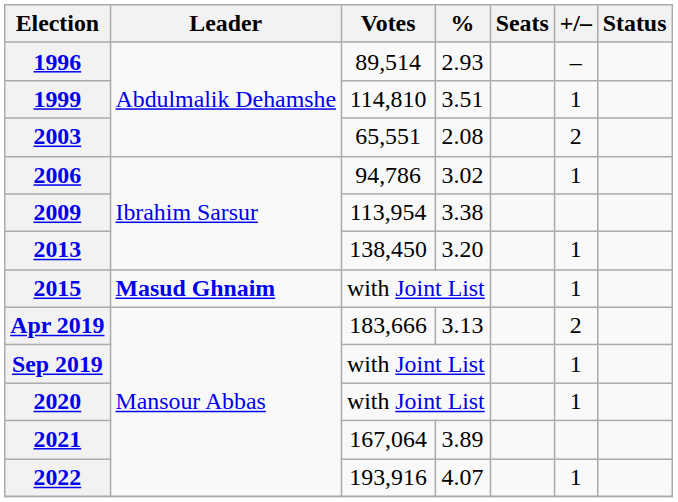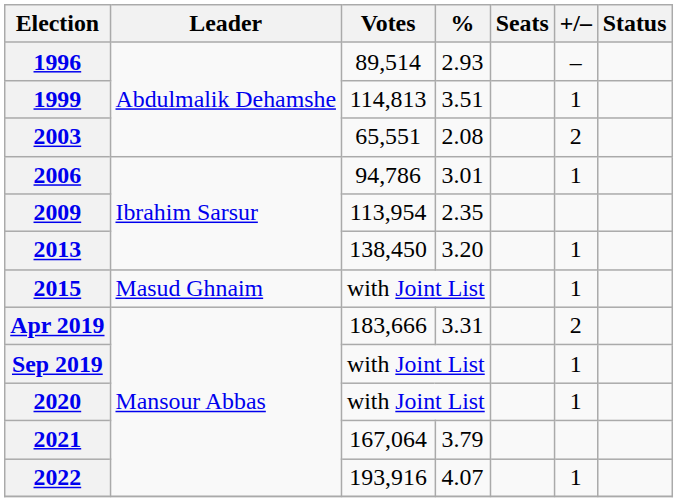1999 | Votes: 114,810 -> 114,813
2006 | %: 3.02 -> 3.01
2009 | %: 3.38 -> 2.35
2015 | Leader: bold -> normal
Apr 2019 | %: 3.13 -> 3.31
2021 | %: 3.89 -> 3.79
